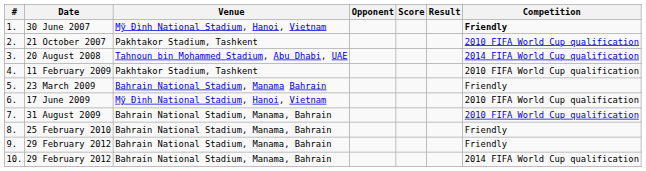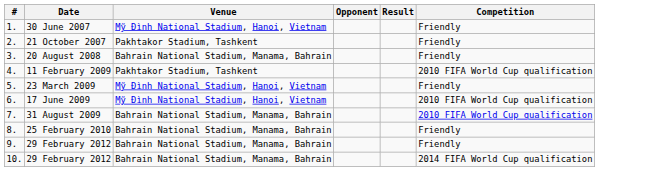- column: Score
30 June 2007 | Competition: bold -> normal
21 October 2007 | Competition: 2010 FIFA World Cup qualification -> Friendly
20 August 2008 | Venue: Tahnoun bin Mohammed Stadium, Abu Dhabi, UAE -> Bahrain National Stadium, Manama, Bahrain
20 August 2008 | Competition: 2014 FIFA World Cup qualification -> Friendly
23 March 2009 | Venue: Bahrain National Stadium, Manama Bahrain -> Mỹ Đình National Stadium, Hanoi, Vietnam
